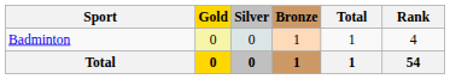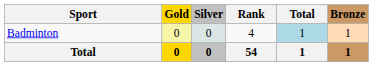columns swapped: Bronze <-> Rank
Badminton | Total: no background -> lightblue background
